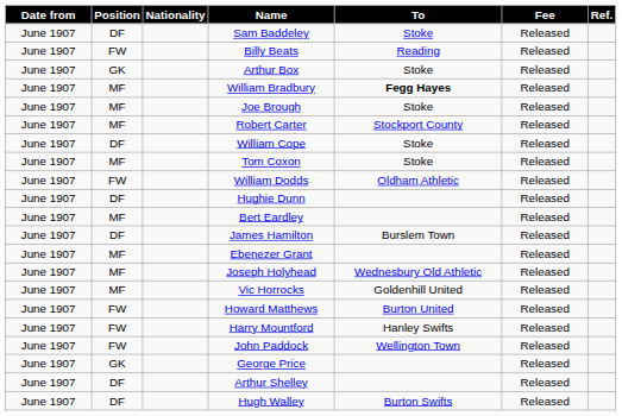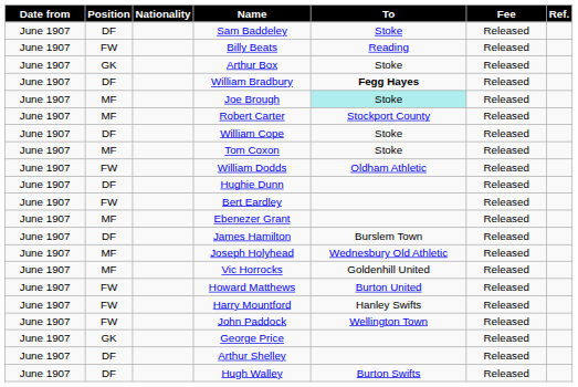William Bradbury | Position: MF -> DF
Joe Brough | To: no background -> paleturquoise background
Bert Eardley | Position: MF -> FW
rows swapped: Ebenezer Grant <-> James Hamilton
